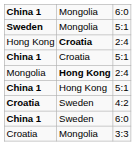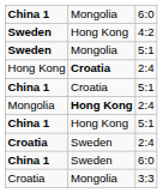+ row: Sweden | Hong Kong | 4:2
Croatia / Sweden | column 3: 4:2 -> 2:4
